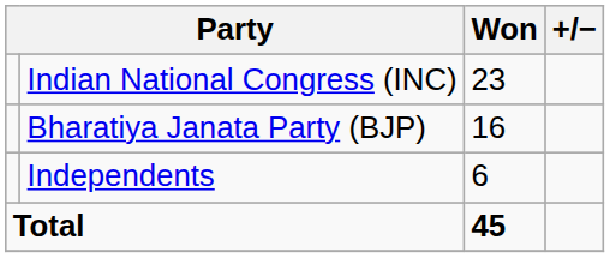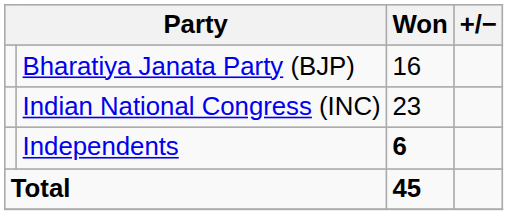rows swapped: Indian National Congress (INC) <-> Bharatiya Janata Party (BJP)
Independents | Won: normal -> bold
